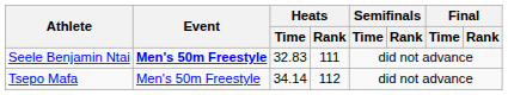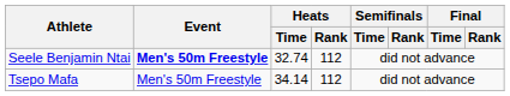Seele Benjamin Ntai | Heats / Time: 32.83 -> 32.74
Seele Benjamin Ntai | Heats / Rank: 111 -> 112
